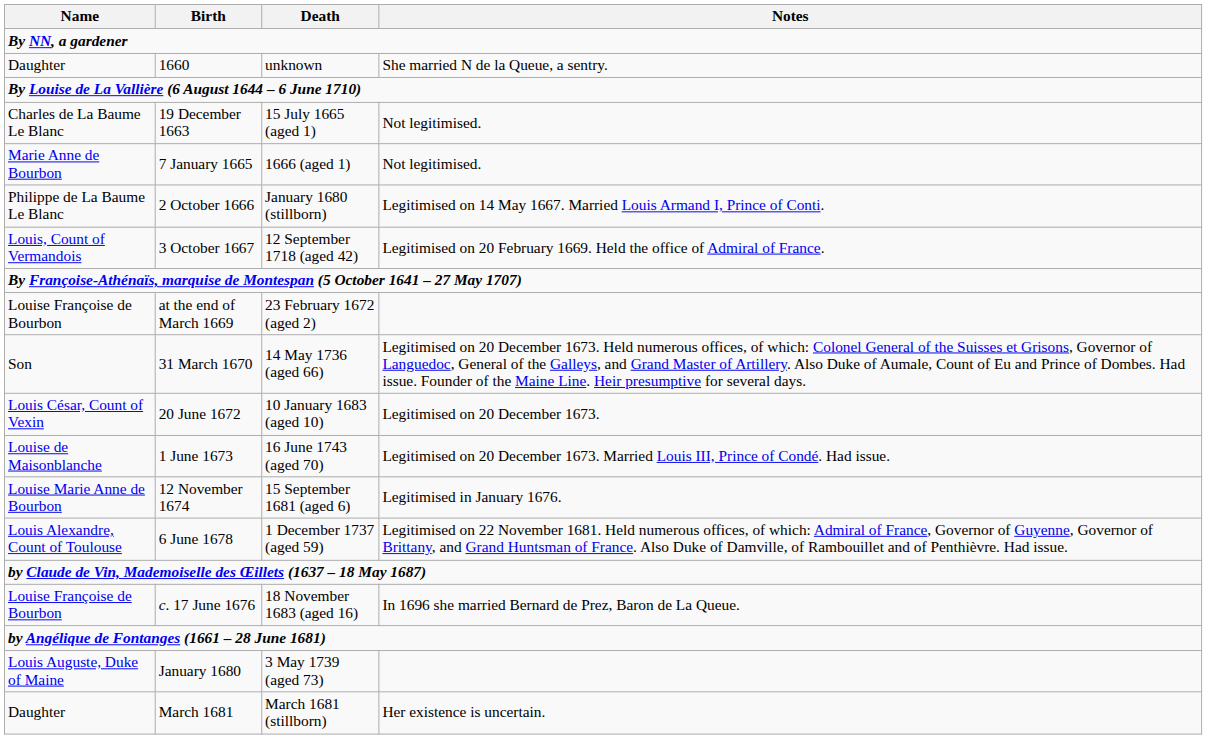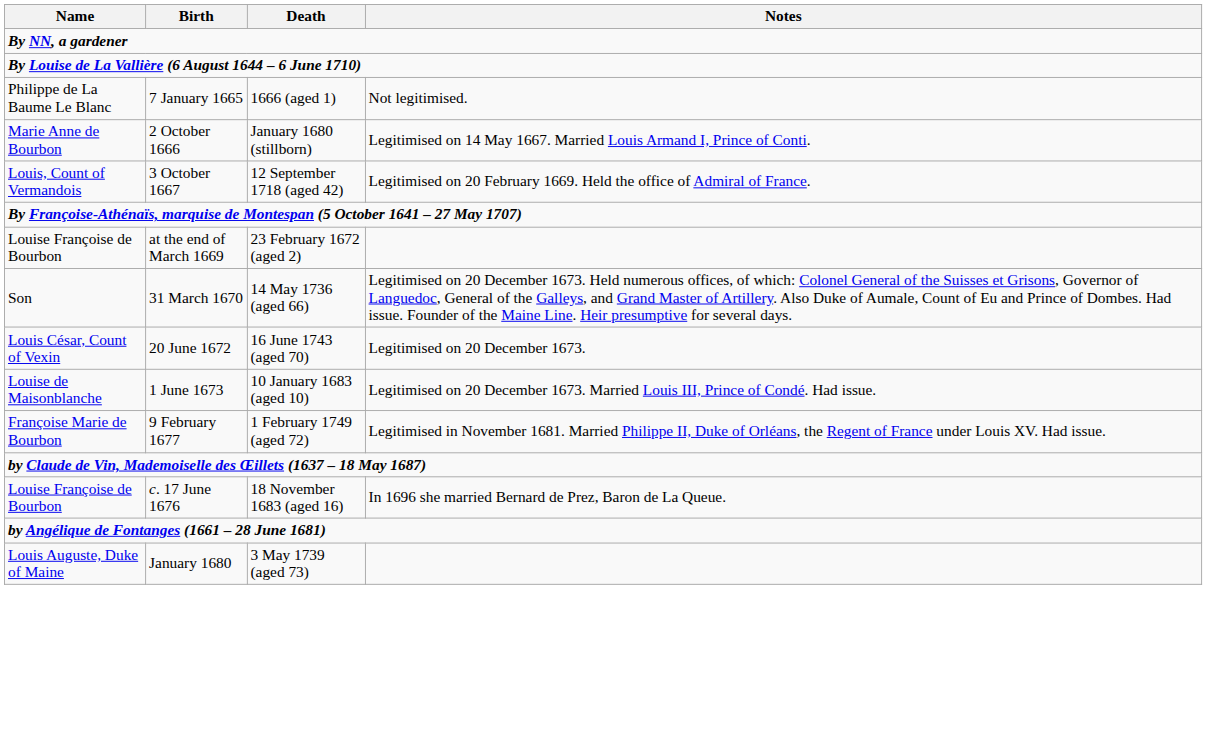- row: Daughter | 1660 | unknown | She married N de la Queue, a sentry.
- row: Charles de La Baume Le Blanc | 19 December 1663 | 15 July 1665 (aged 1) | Not legitimised.
7 January 1665 | Name: Marie Anne de Bourbon -> Philippe de La Baume Le Blanc
2 October 1666 | Name: Philippe de La Baume Le Blanc -> Marie Anne de Bourbon
20 June 1672 | Death: 10 January 1683 (aged 10) -> 16 June 1743 (aged 70)
1 June 1673 | Death: 16 June 1743 (aged 70) -> 10 January 1683 (aged 10)
- row: Louise Marie Anne de Bourbon | 12 November 1674 | 15 September 1681 (aged 6) | Legitimised in January 1676.
+ row: Françoise Marie de Bourbon | 9 February 1677 | 1 February 1749 (aged 72) | Legitimised in November 1681. Married Philippe II, Duke of Orléans, the Regent of France under Louis XV. Had issue.
- row: Louis Alexandre, Count of Toulouse | 6 June 1678 | 1 December 1737 (aged 59) | Legitimised on 22 November 1681. Held numerous offices, of which: Admiral of France, Governor of Guyenne, Governor of Brittany, and Grand Huntsman of France. Also Duke of Damville, of Rambouillet and of Penthièvre. Had issue.
- row: Daughter | March 1681 | March 1681 (stillborn) | Her existence is uncertain.
